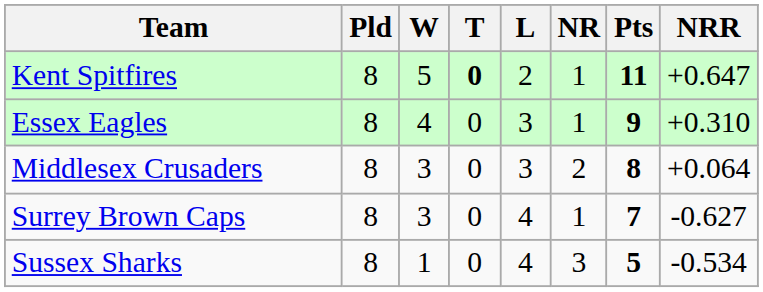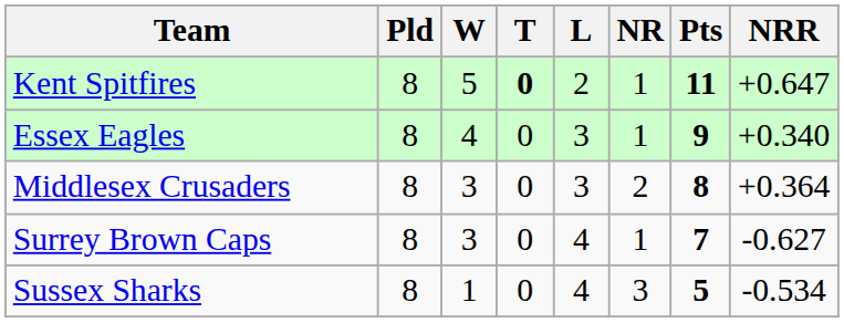Essex Eagles | NRR: +0.310 -> +0.340
Middlesex Crusaders | NRR: +0.064 -> +0.364
